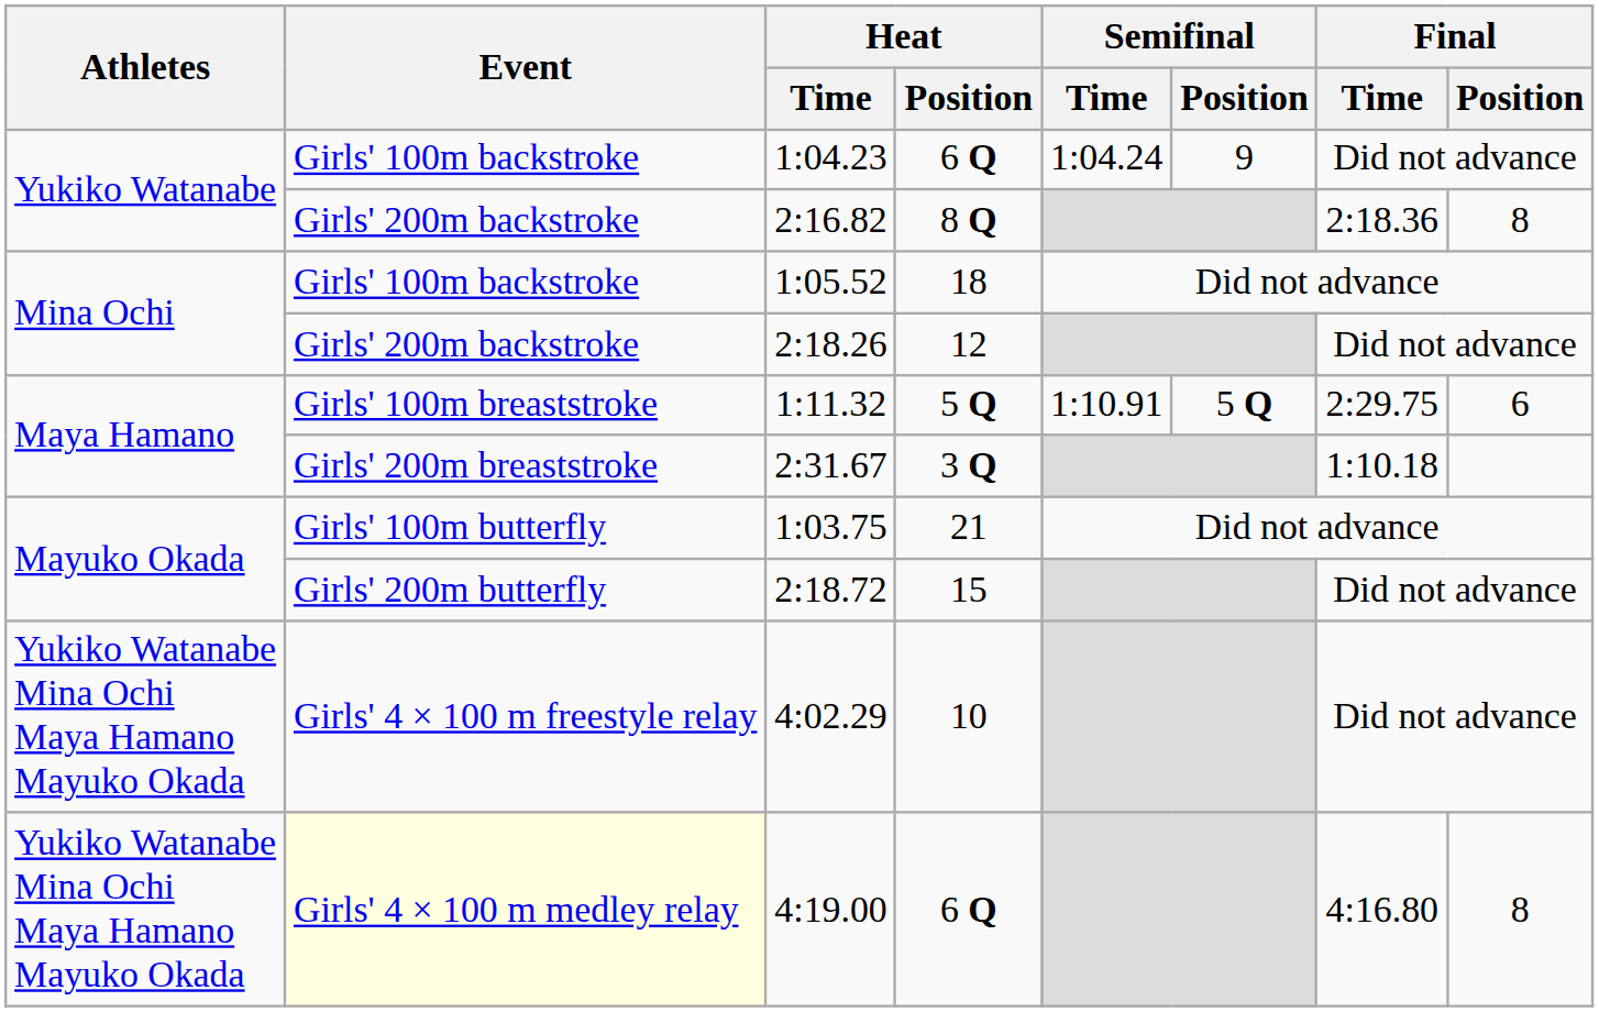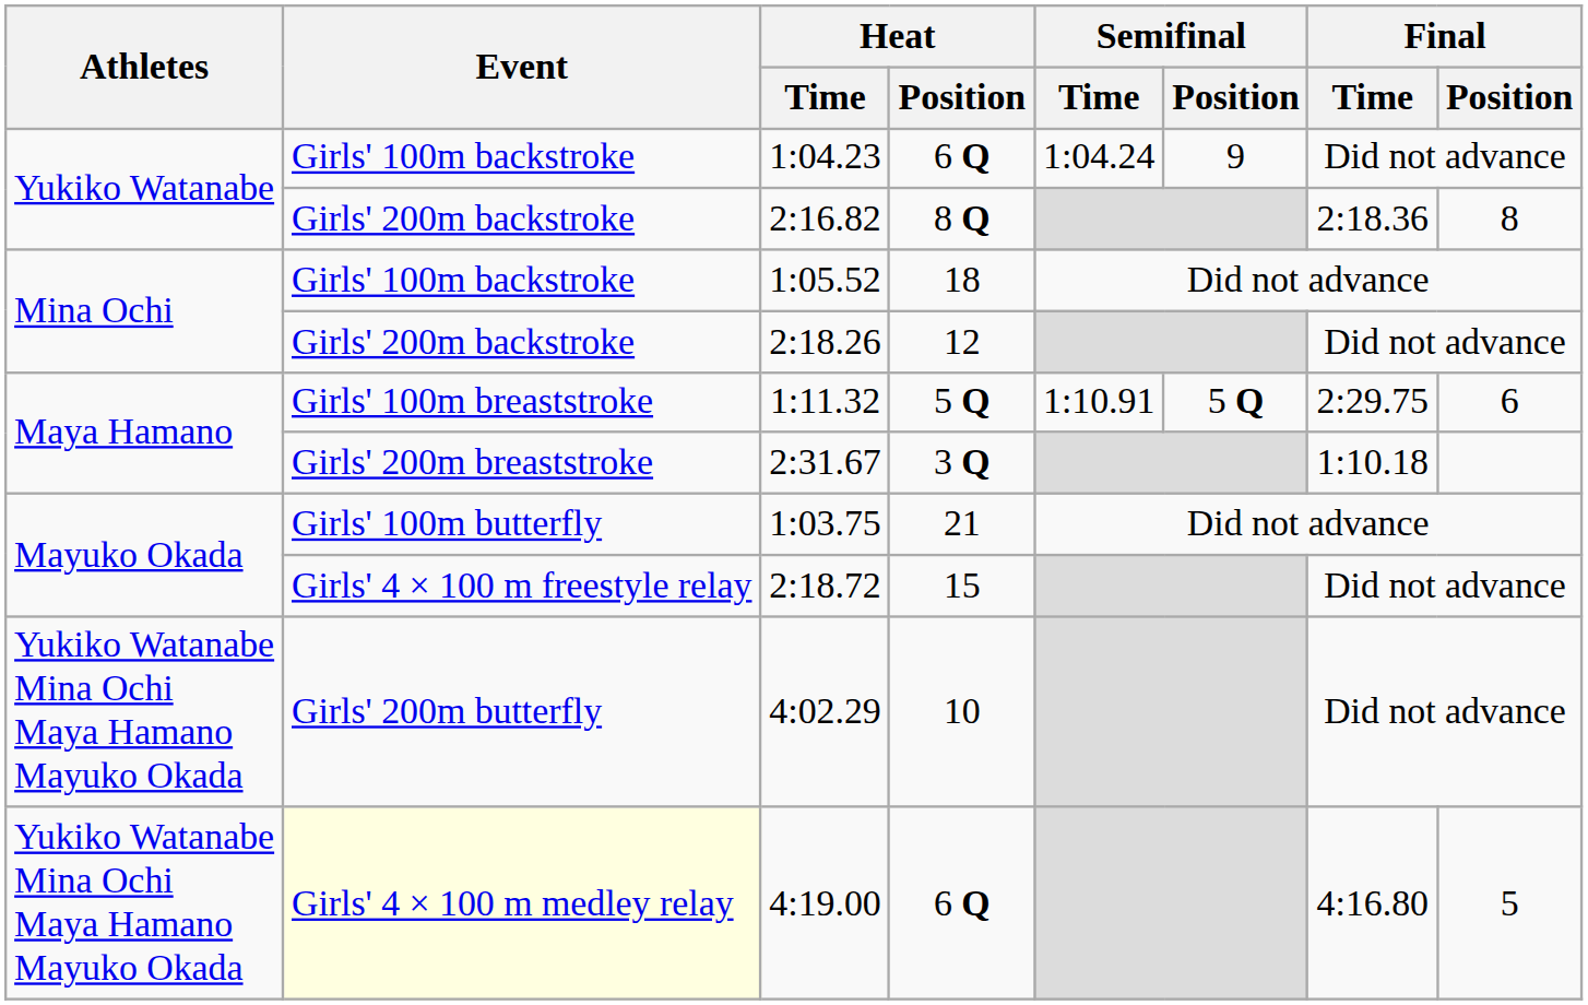2:18.72 | Event: Girls' 200m butterfly -> Girls' 4 × 100 m freestyle relay
4:02.29 | Event: Girls' 4 × 100 m freestyle relay -> Girls' 200m butterfly
4:19.00 | Final / Position: 8 -> 5
